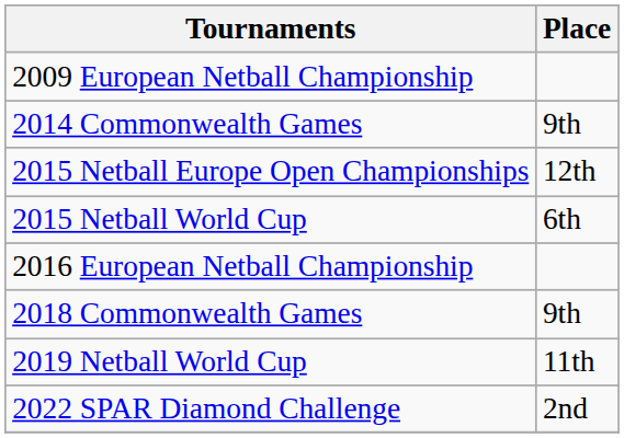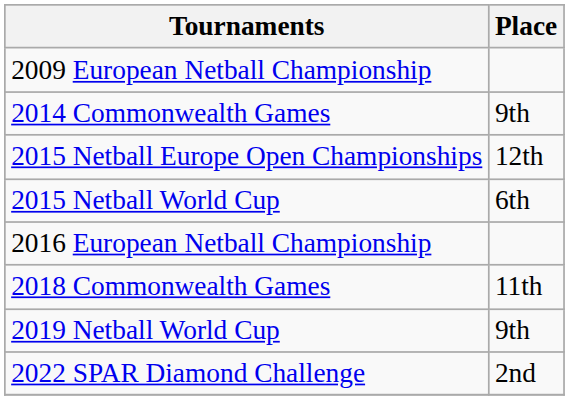2018 Commonwealth Games | Place: 9th -> 11th
2019 Netball World Cup | Place: 11th -> 9th
